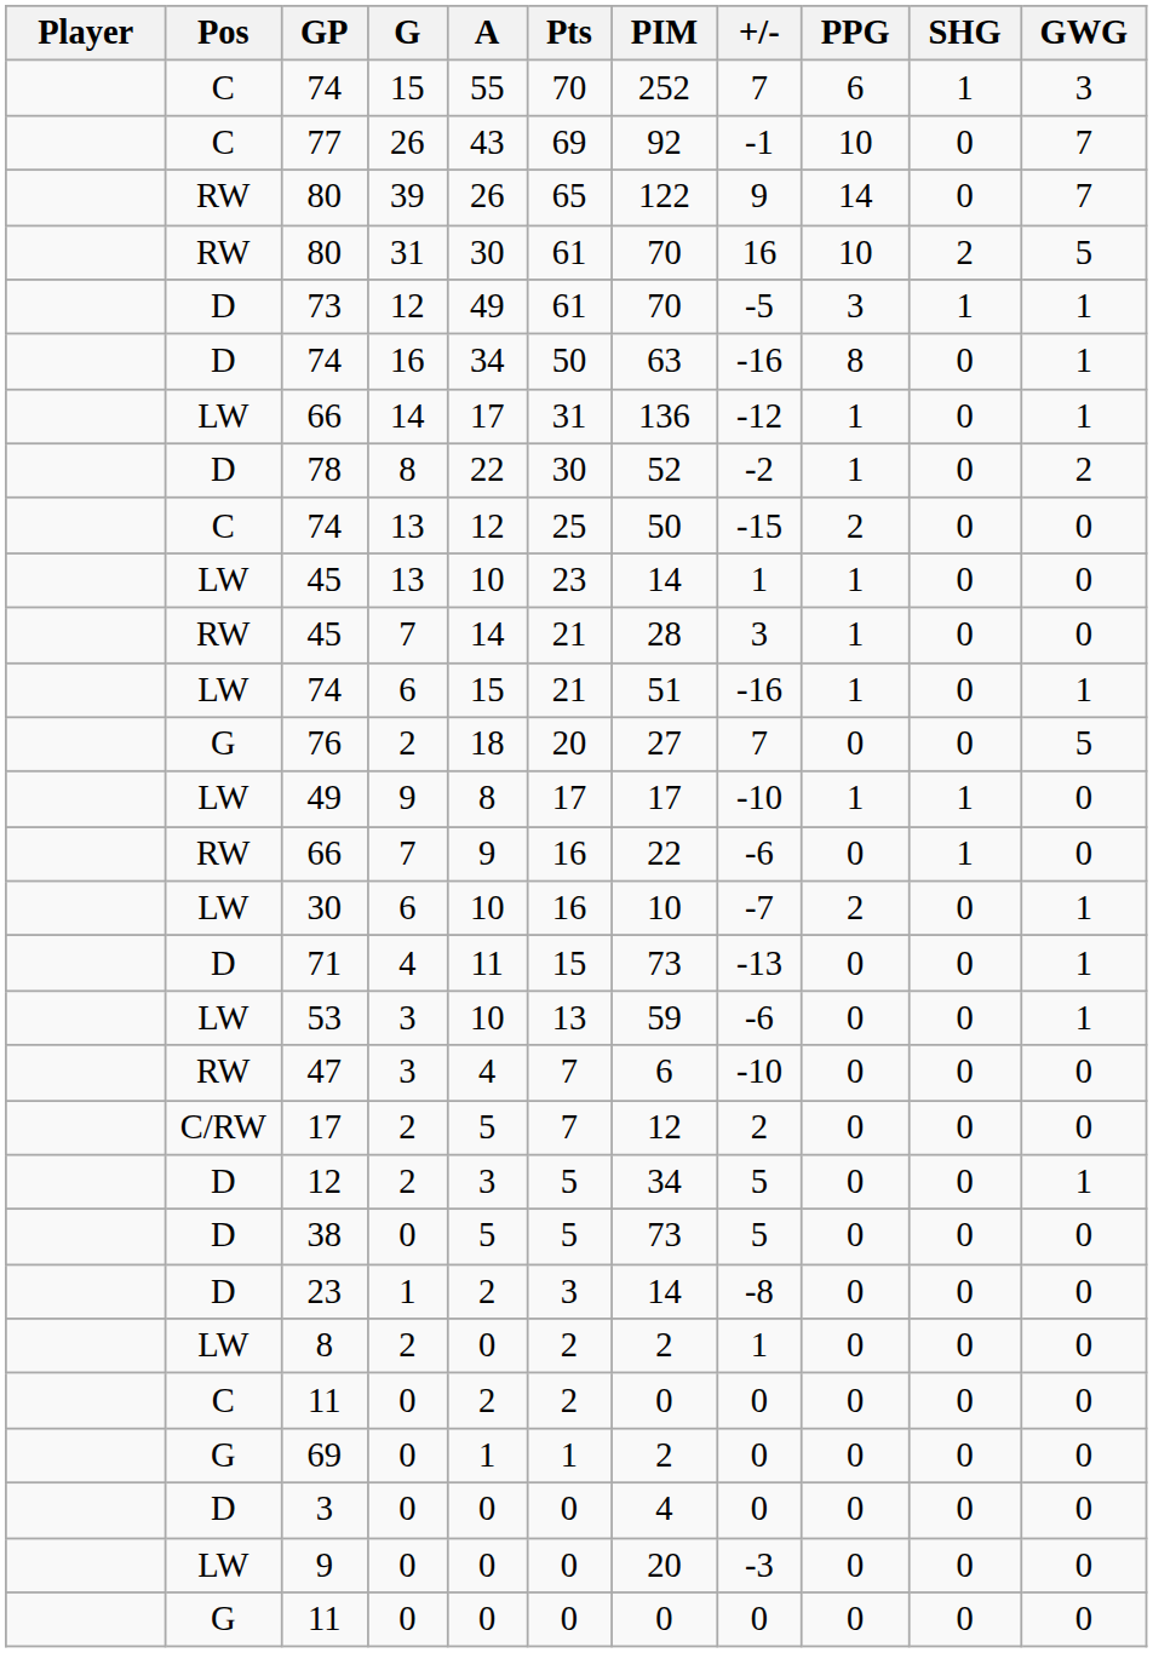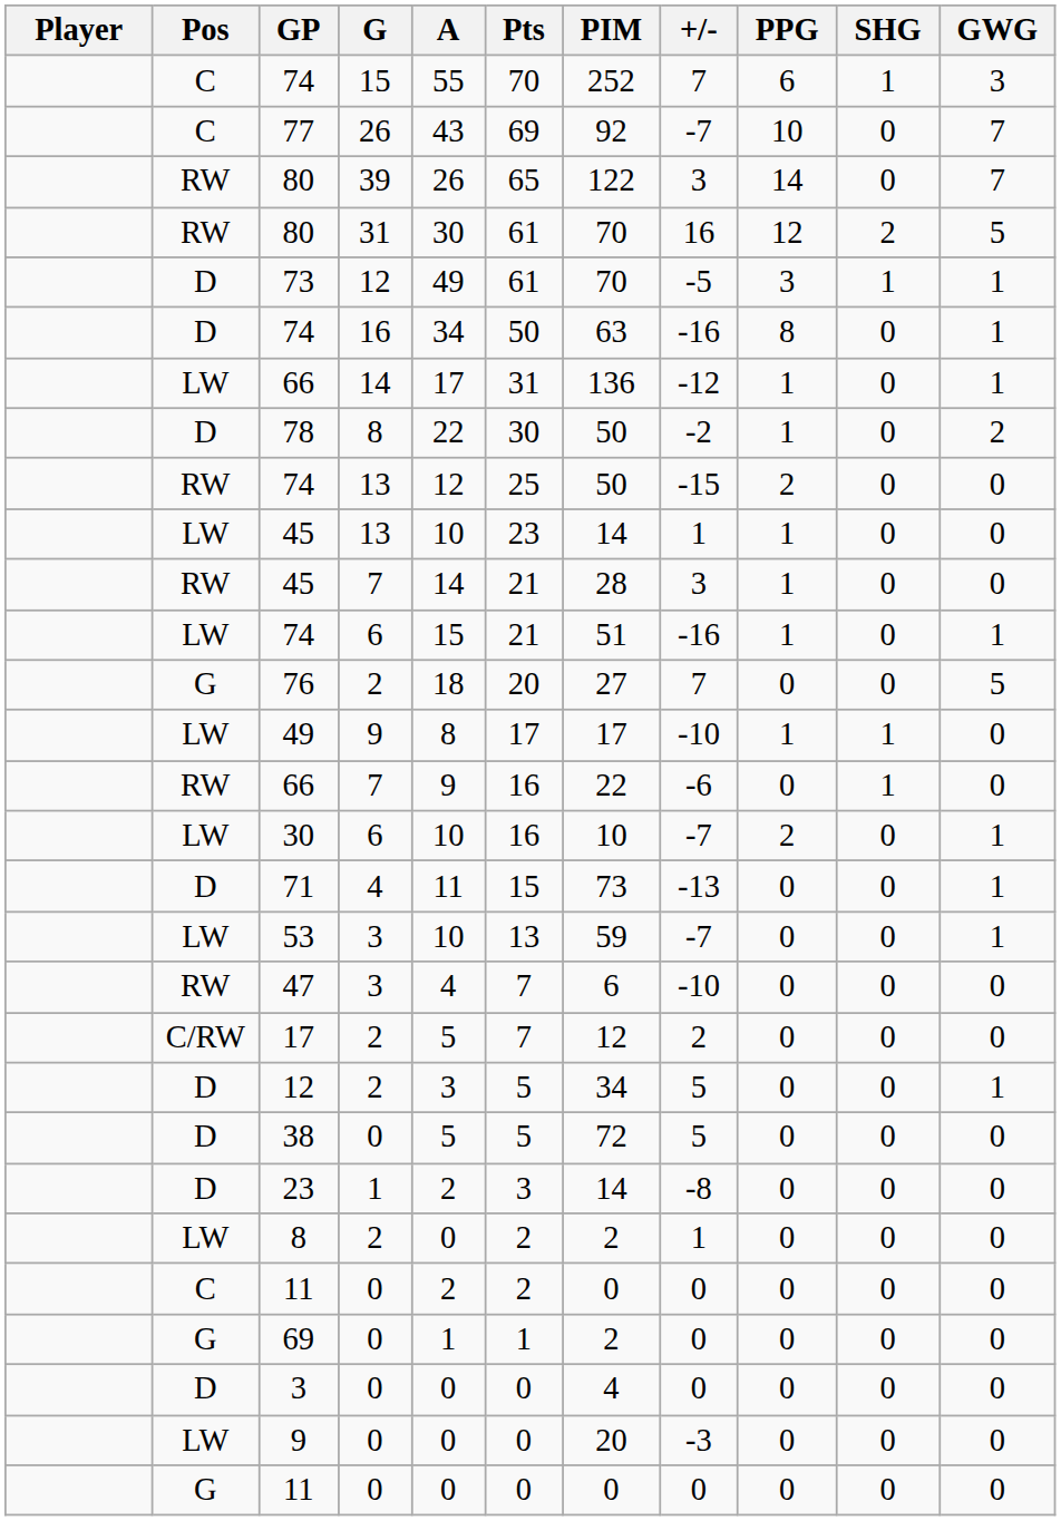77 | +/-: -1 -> -7
80 / 39 | +/-: 9 -> 3
80 / 31 | PPG: 10 -> 12
78 | PIM: 52 -> 50
74 / 13 | Pos: C -> RW
53 | +/-: -6 -> -7
38 | PIM: 73 -> 72
